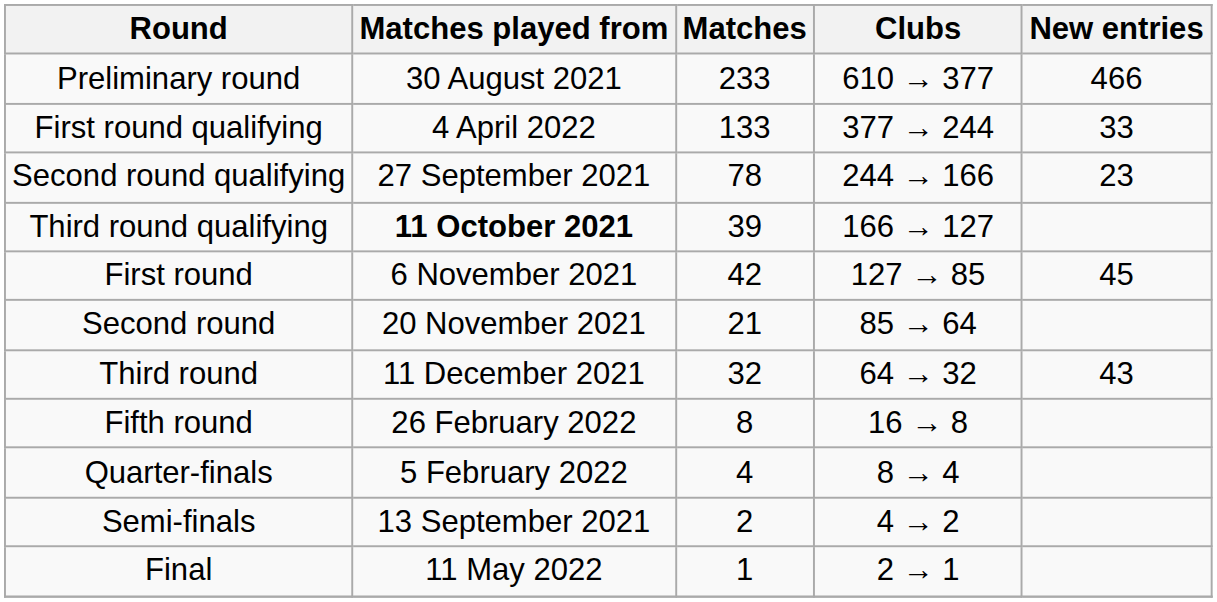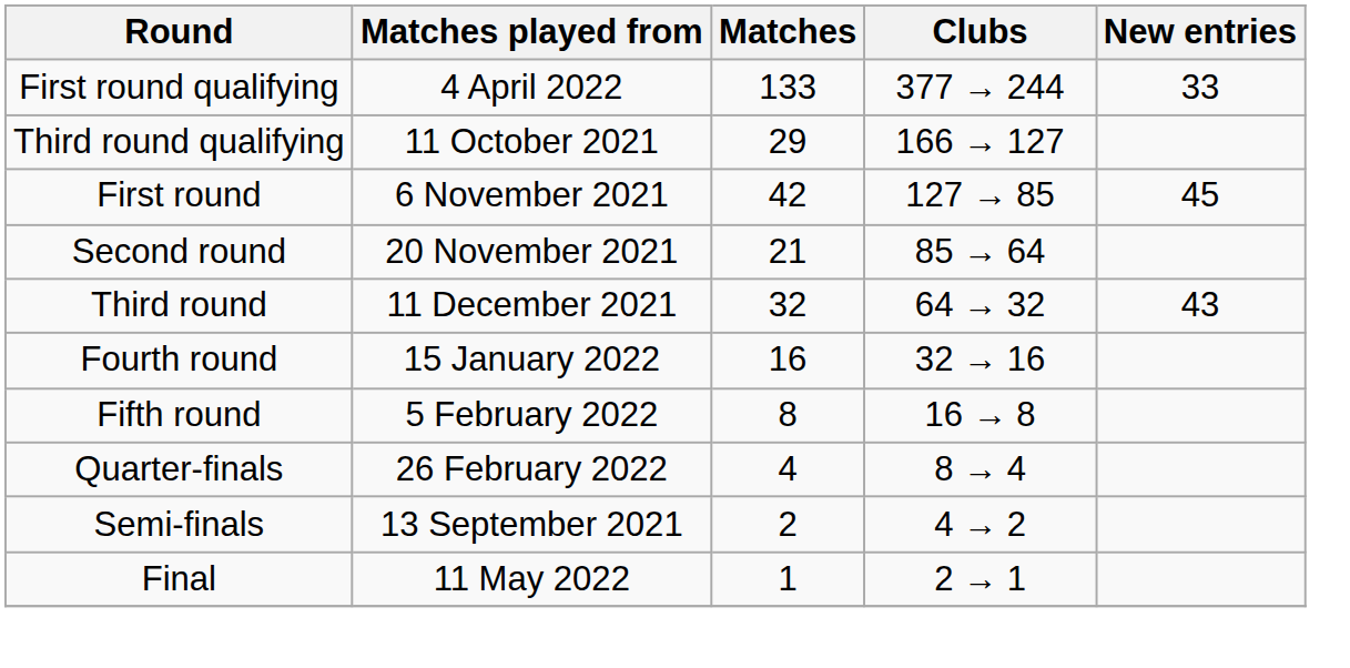- row: Preliminary round | 30 August 2021 | 233 | 610 → 377 | 466
- row: Second round qualifying | 27 September 2021 | 78 | 244 → 166 | 23
Third round qualifying | Matches played from: bold -> normal
Third round qualifying | Matches: 39 -> 29
+ row: Fourth round | 15 January 2022 | 16 | 32 → 16
Fifth round | Matches played from: 26 February 2022 -> 5 February 2022
Quarter-finals | Matches played from: 5 February 2022 -> 26 February 2022
